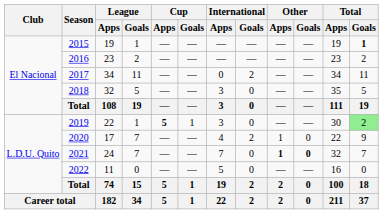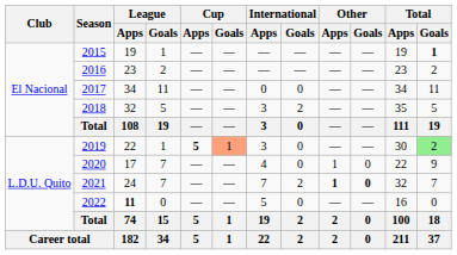2017 | International / Goals: 2 -> 0
2018 | International / Goals: 0 -> 2
2019 | Cup / Goals: no background -> lightsalmon background
2020 | International / Goals: 2 -> 0
2021 | International / Goals: 0 -> 2
2022 | League / Apps: normal -> bold
